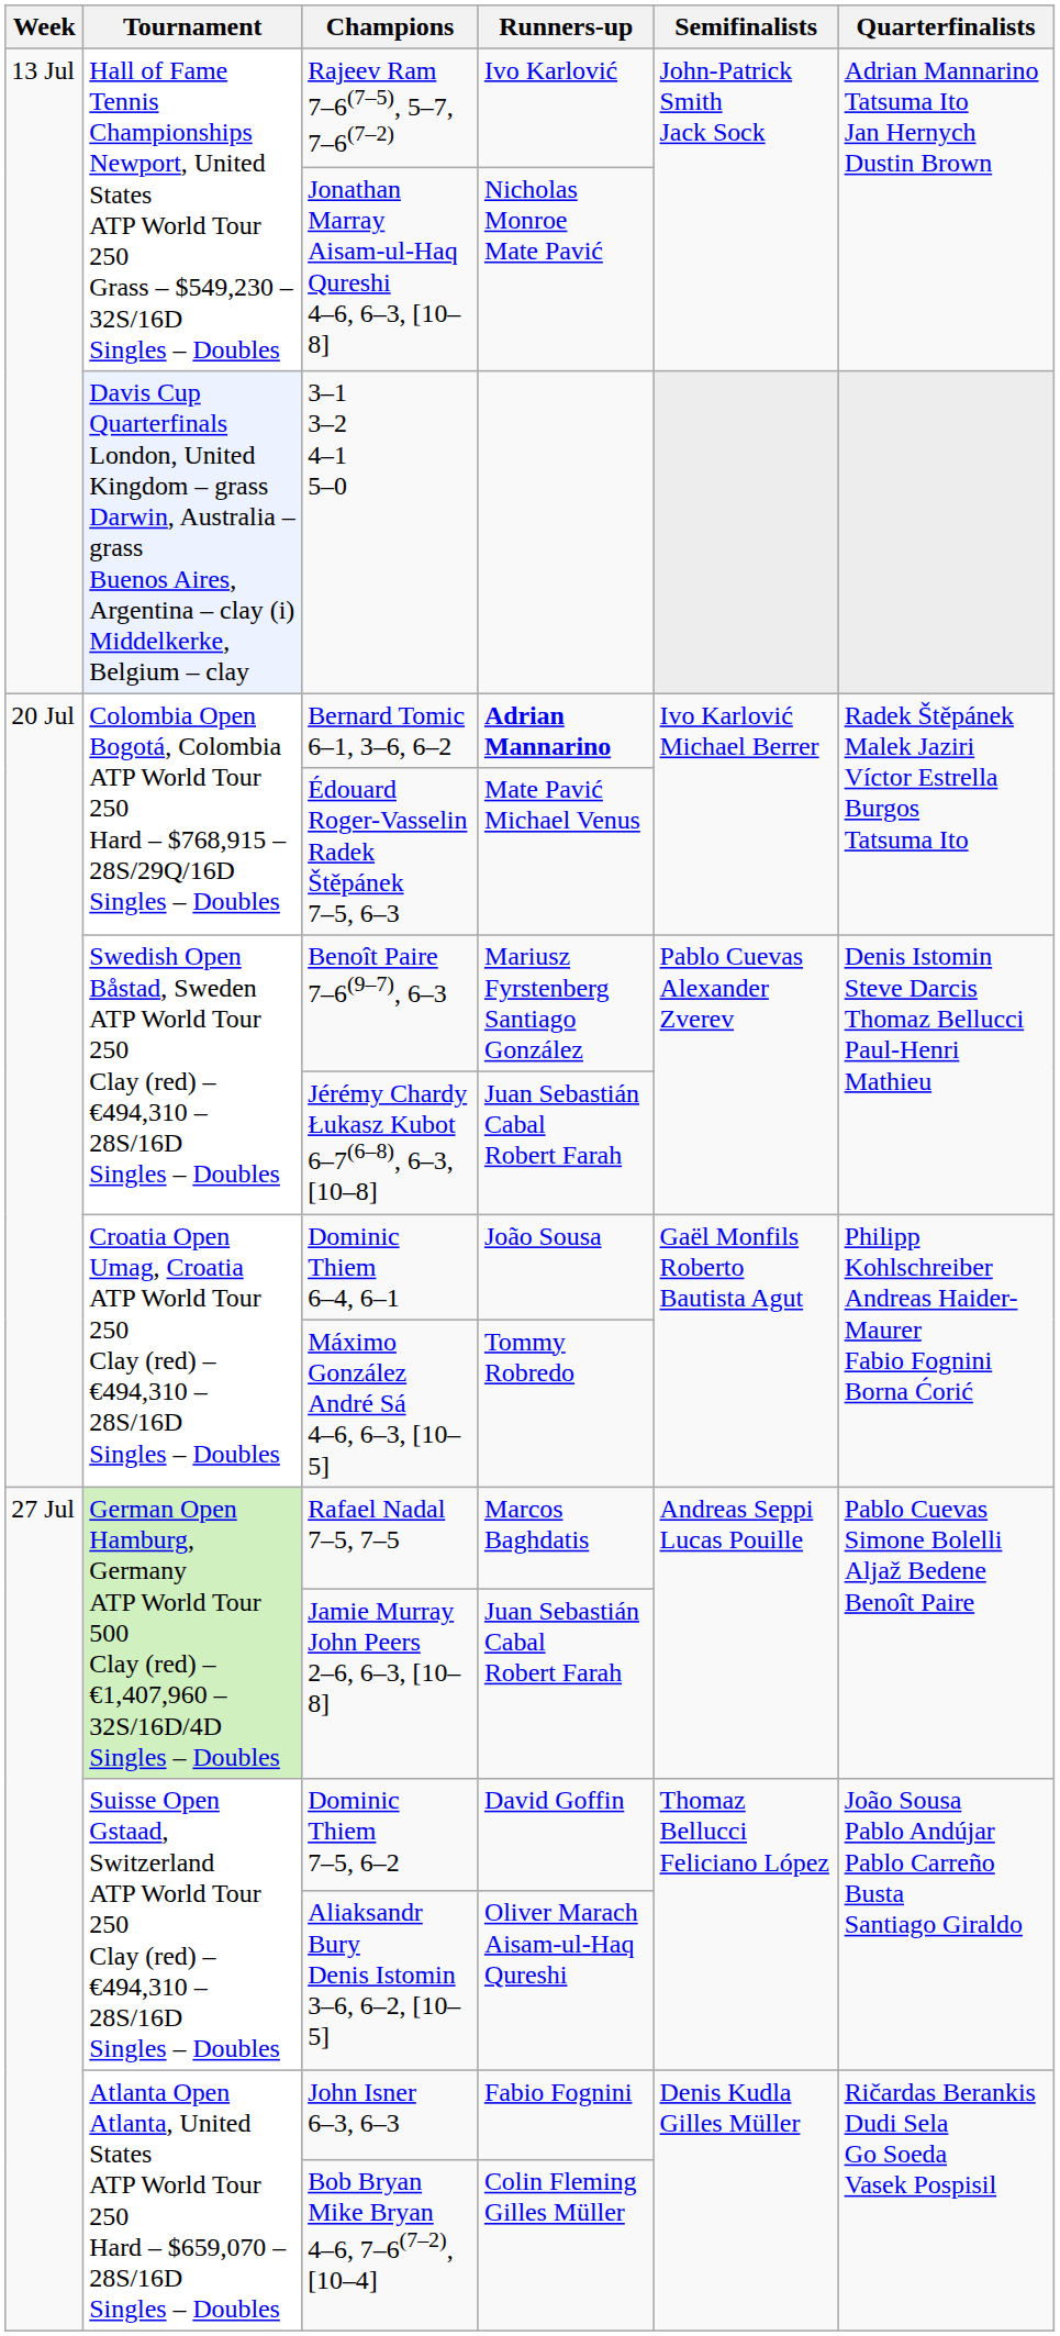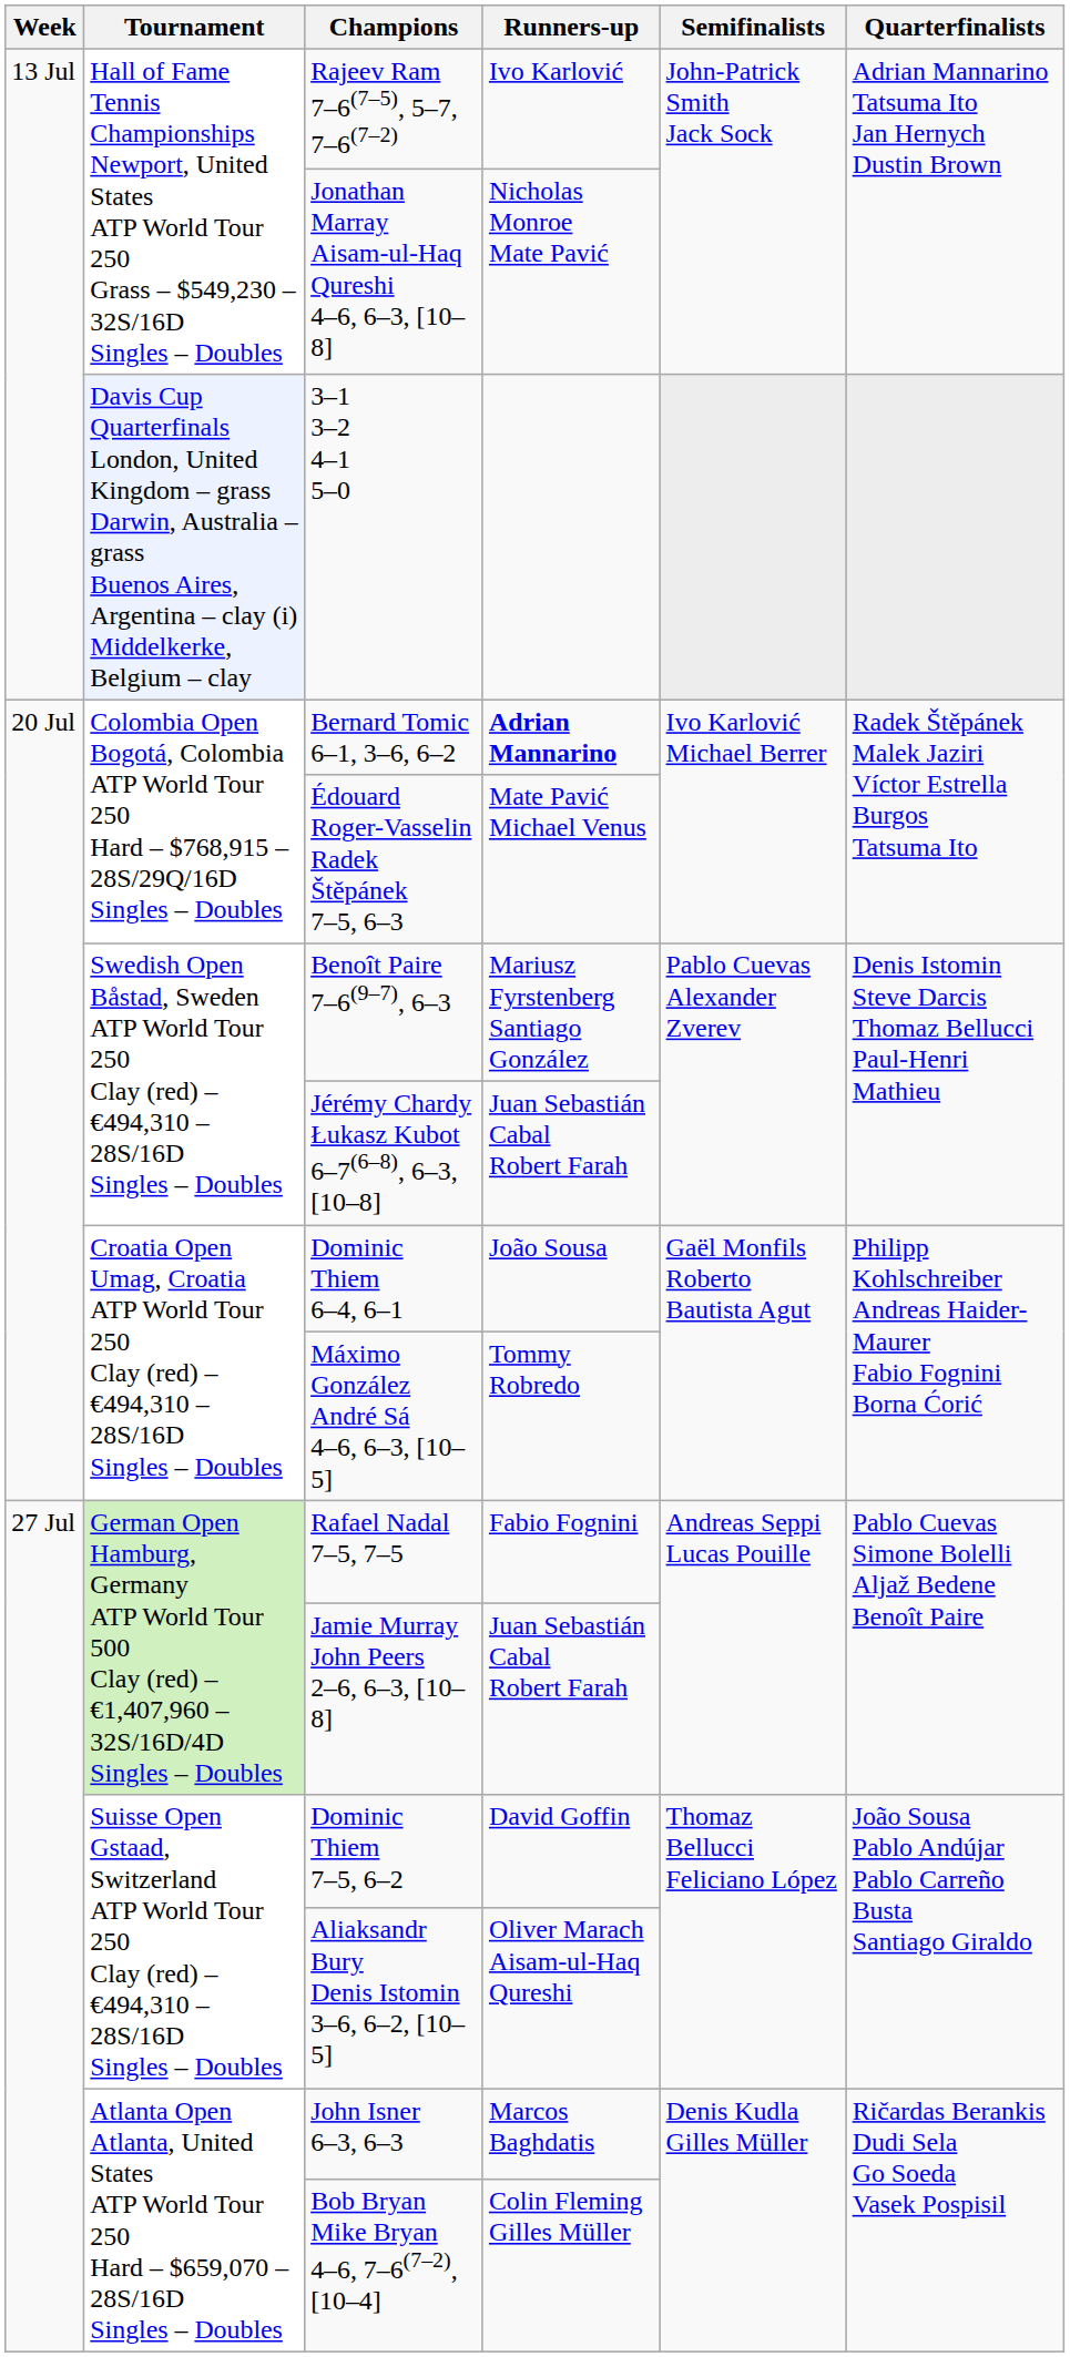Rafael Nadal 7–5, 7–5 | Runners-up: Marcos Baghdatis -> Fabio Fognini
John Isner 6–3, 6–3 | Runners-up: Fabio Fognini -> Marcos Baghdatis
